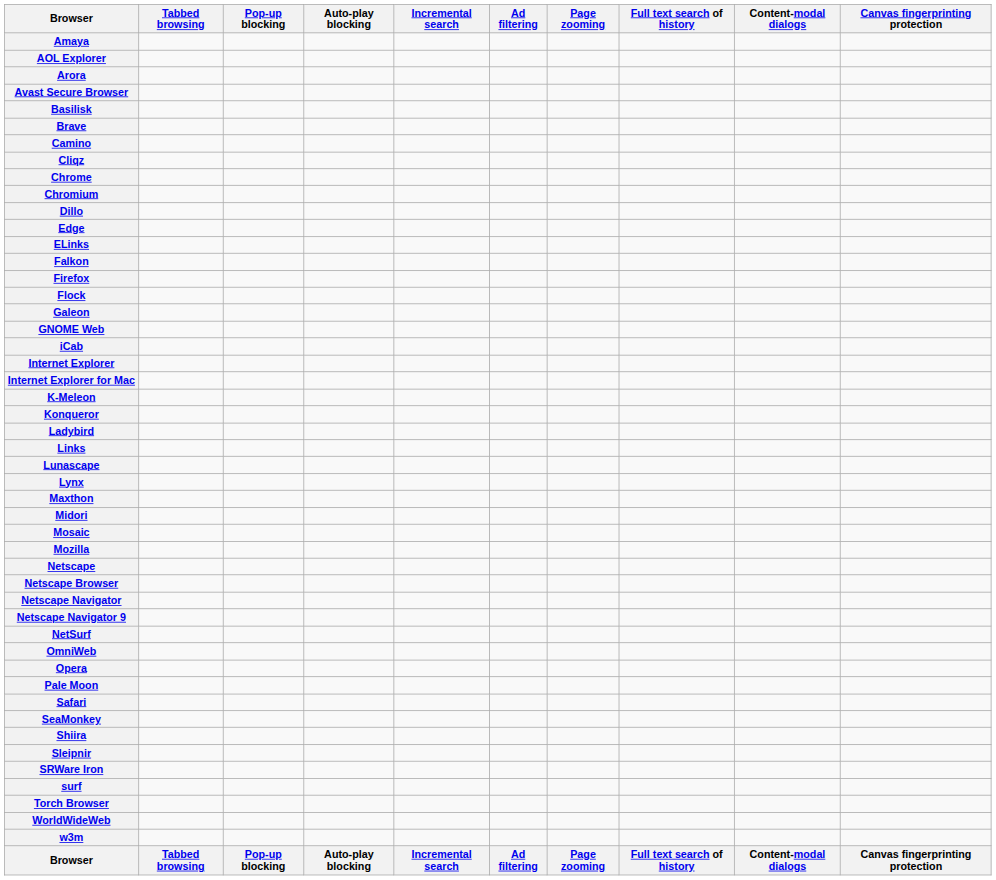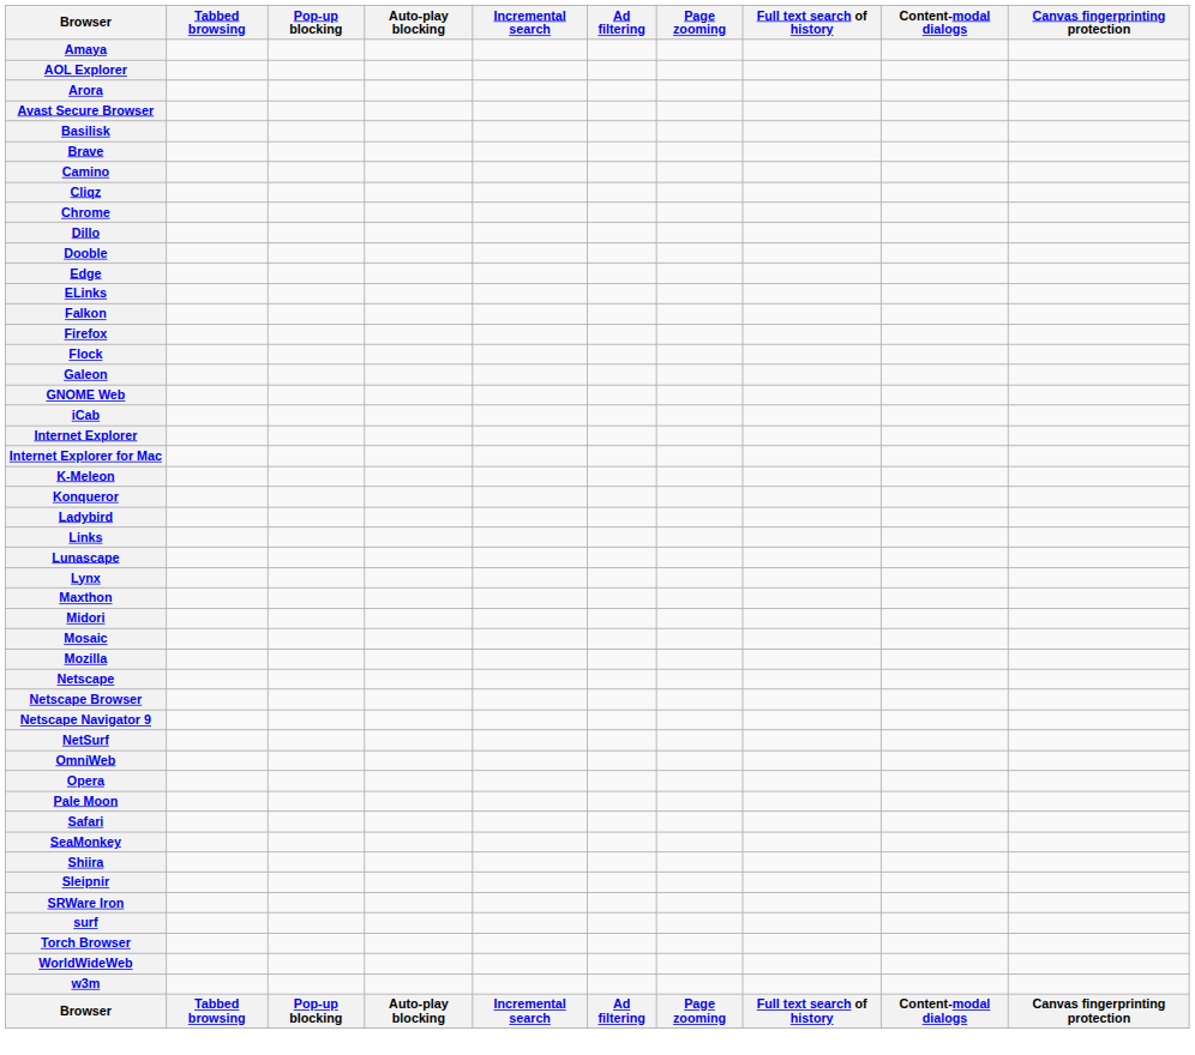- row: Chromium
+ row: Dooble
- row: Netscape Navigator
